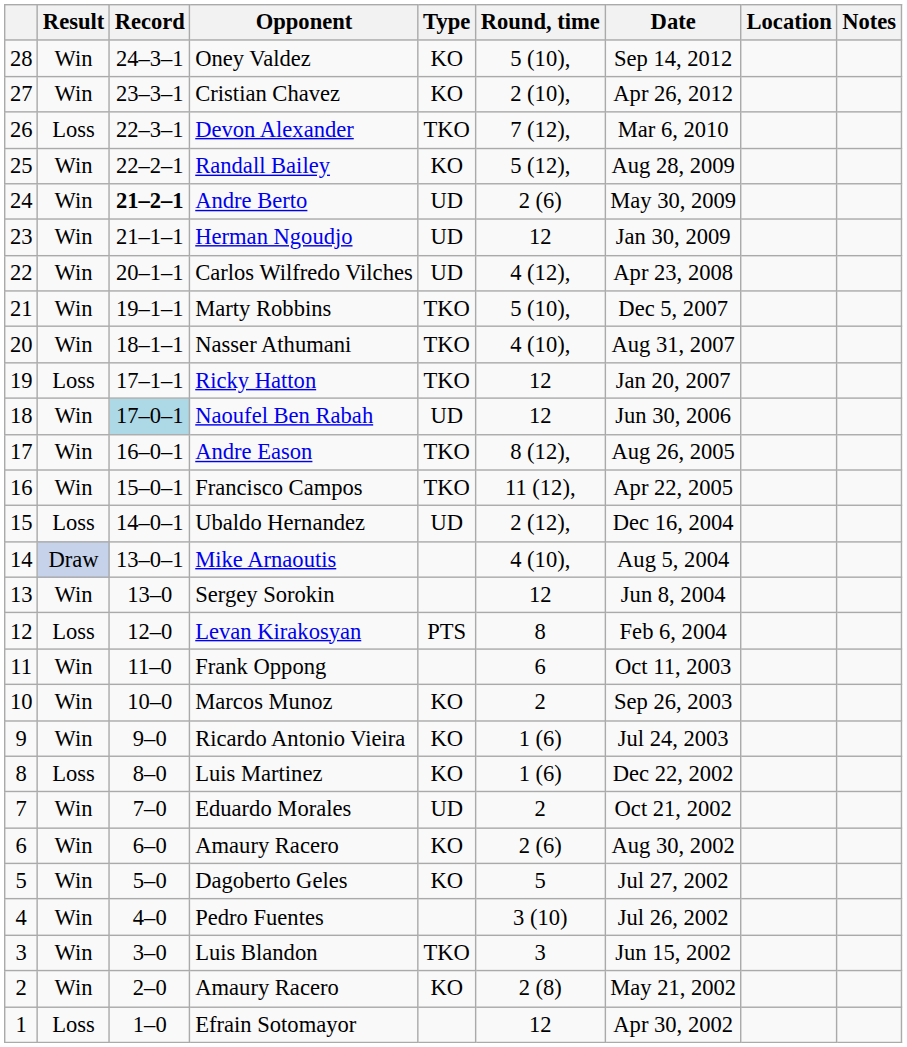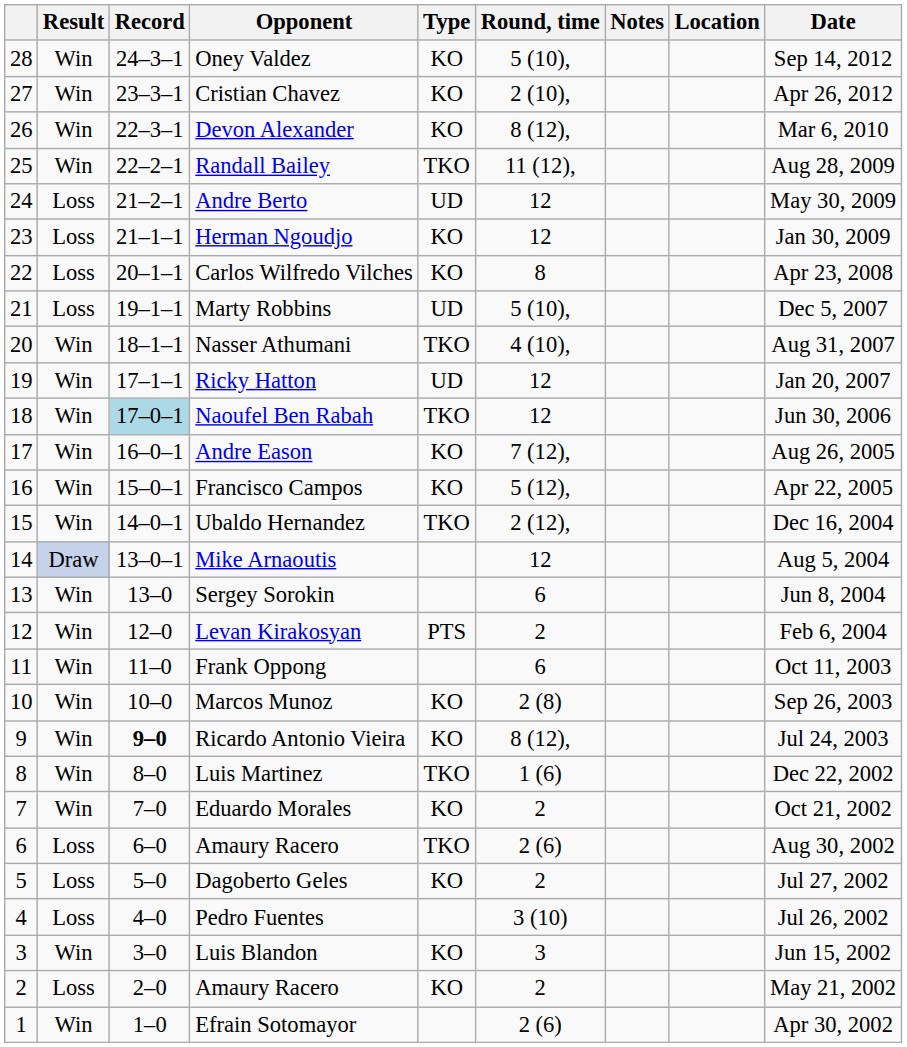columns swapped: Date <-> Notes
Devon Alexander | Result: Loss -> Win
Devon Alexander | Type: TKO -> KO
Devon Alexander | Round, time: 7 (12), -> 8 (12),
Randall Bailey | Type: KO -> TKO
Randall Bailey | Round, time: 5 (12), -> 11 (12),
Andre Berto | Result: Win -> Loss
Andre Berto | Record: bold -> normal
Andre Berto | Round, time: 2 (6) -> 12
Herman Ngoudjo | Result: Win -> Loss
Herman Ngoudjo | Type: UD -> KO
Carlos Wilfredo Vilches | Result: Win -> Loss
Carlos Wilfredo Vilches | Type: UD -> KO
Carlos Wilfredo Vilches | Round, time: 4 (12), -> 8
Marty Robbins | Result: Win -> Loss
Marty Robbins | Type: TKO -> UD
Ricky Hatton | Result: Loss -> Win
Ricky Hatton | Type: TKO -> UD
Naoufel Ben Rabah | Type: UD -> TKO
Andre Eason | Type: TKO -> KO
Andre Eason | Round, time: 8 (12), -> 7 (12),
Francisco Campos | Type: TKO -> KO
Francisco Campos | Round, time: 11 (12), -> 5 (12),
Ubaldo Hernandez | Result: Loss -> Win
Ubaldo Hernandez | Type: UD -> TKO
Mike Arnaoutis | Round, time: 4 (10), -> 12
Sergey Sorokin | Round, time: 12 -> 6
Levan Kirakosyan | Result: Loss -> Win
Levan Kirakosyan | Round, time: 8 -> 2
Marcos Munoz | Round, time: 2 -> 2 (8)
Ricardo Antonio Vieira | Record: normal -> bold
Ricardo Antonio Vieira | Round, time: 1 (6) -> 8 (12),
Luis Martinez | Result: Loss -> Win
Luis Martinez | Type: KO -> TKO
Eduardo Morales | Type: UD -> KO
6 / Amaury Racero | Result: Win -> Loss
6 / Amaury Racero | Type: KO -> TKO
Dagoberto Geles | Result: Win -> Loss
Dagoberto Geles | Round, time: 5 -> 2
Pedro Fuentes | Result: Win -> Loss
Luis Blandon | Type: TKO -> KO
2 / Amaury Racero | Result: Win -> Loss
2 / Amaury Racero | Round, time: 2 (8) -> 2
Efrain Sotomayor | Result: Loss -> Win
Efrain Sotomayor | Round, time: 12 -> 2 (6)
